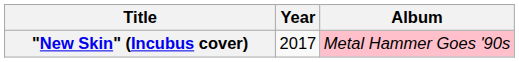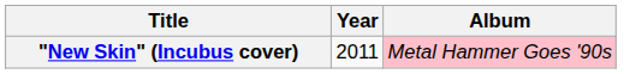"New Skin" (Incubus cover) | Year: 2017 -> 2011
